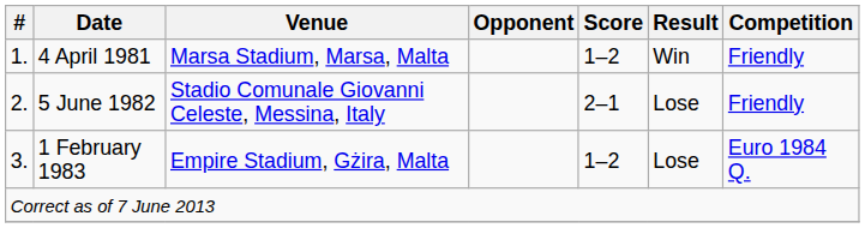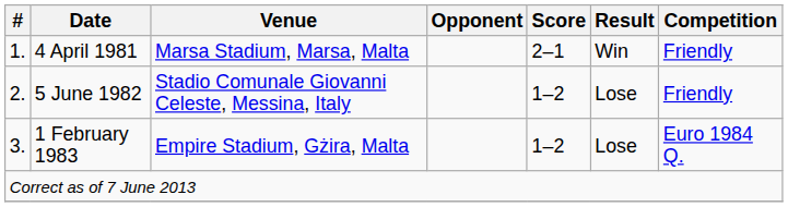4 April 1981 | Score: 1–2 -> 2–1
5 June 1982 | Score: 2–1 -> 1–2
